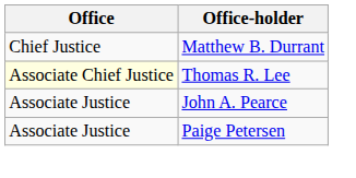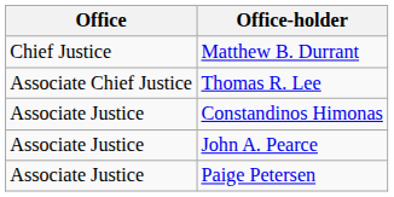Thomas R. Lee | Office: lightyellow background -> no background
+ row: Associate Justice | Constandinos Himonas
